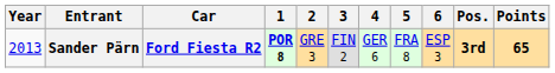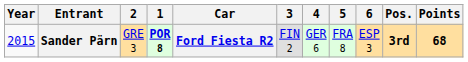columns swapped: Car <-> 2
Sander Pärn | Year: 2013 -> 2015
Sander Pärn | Points: 65 -> 68
